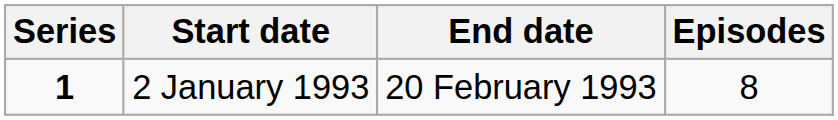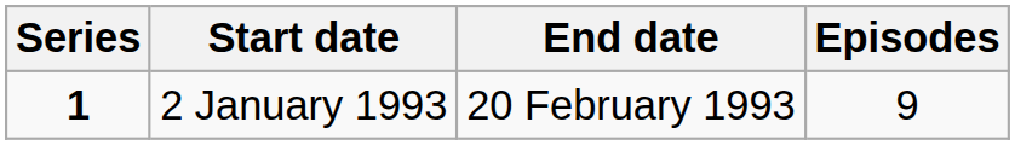2 January 1993 | Episodes: 8 -> 9
